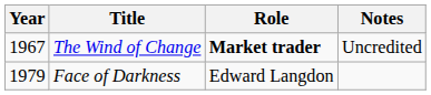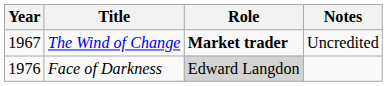Face of Darkness | Year: 1979 -> 1976
Face of Darkness | Role: no background -> lightgrey background
